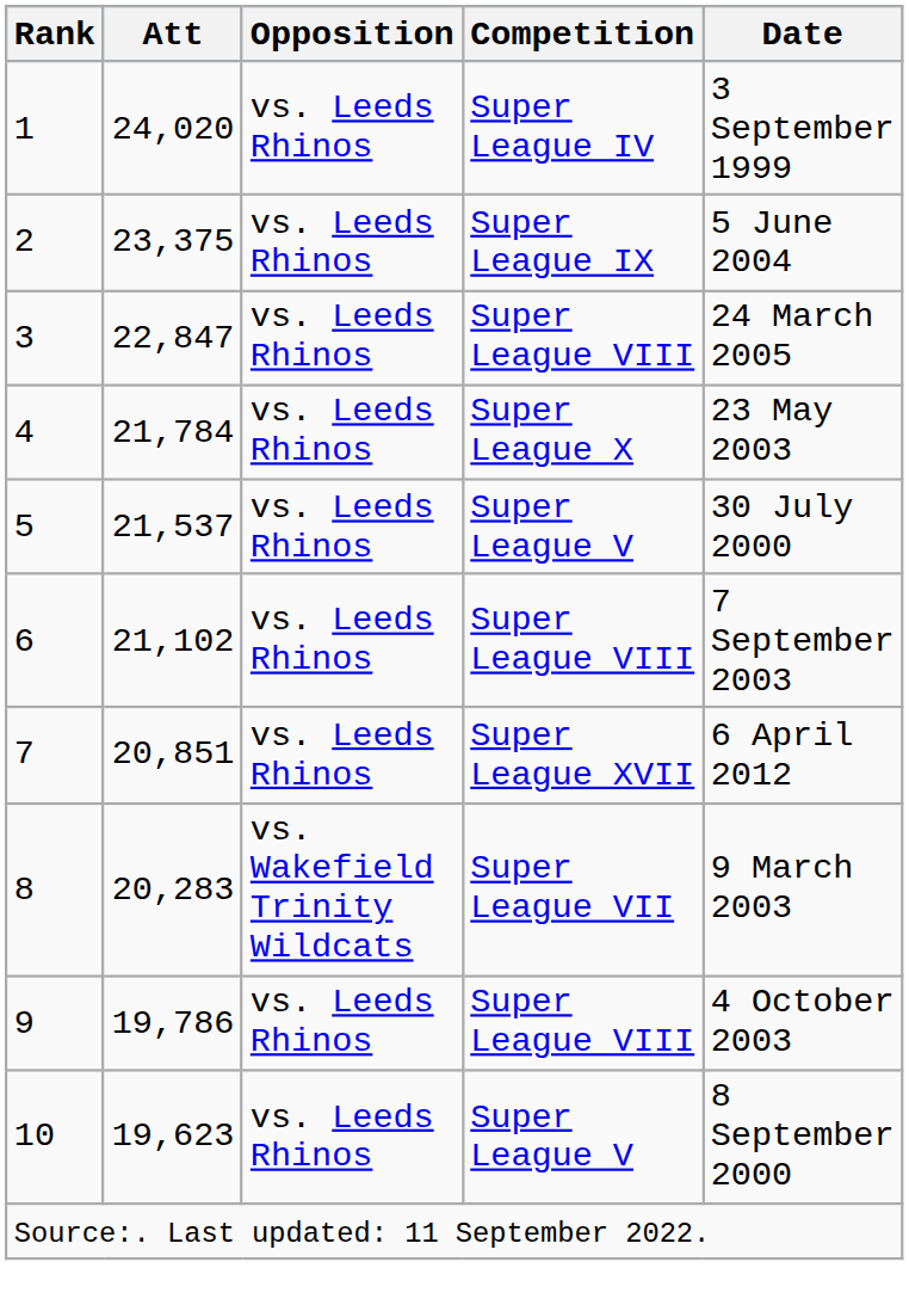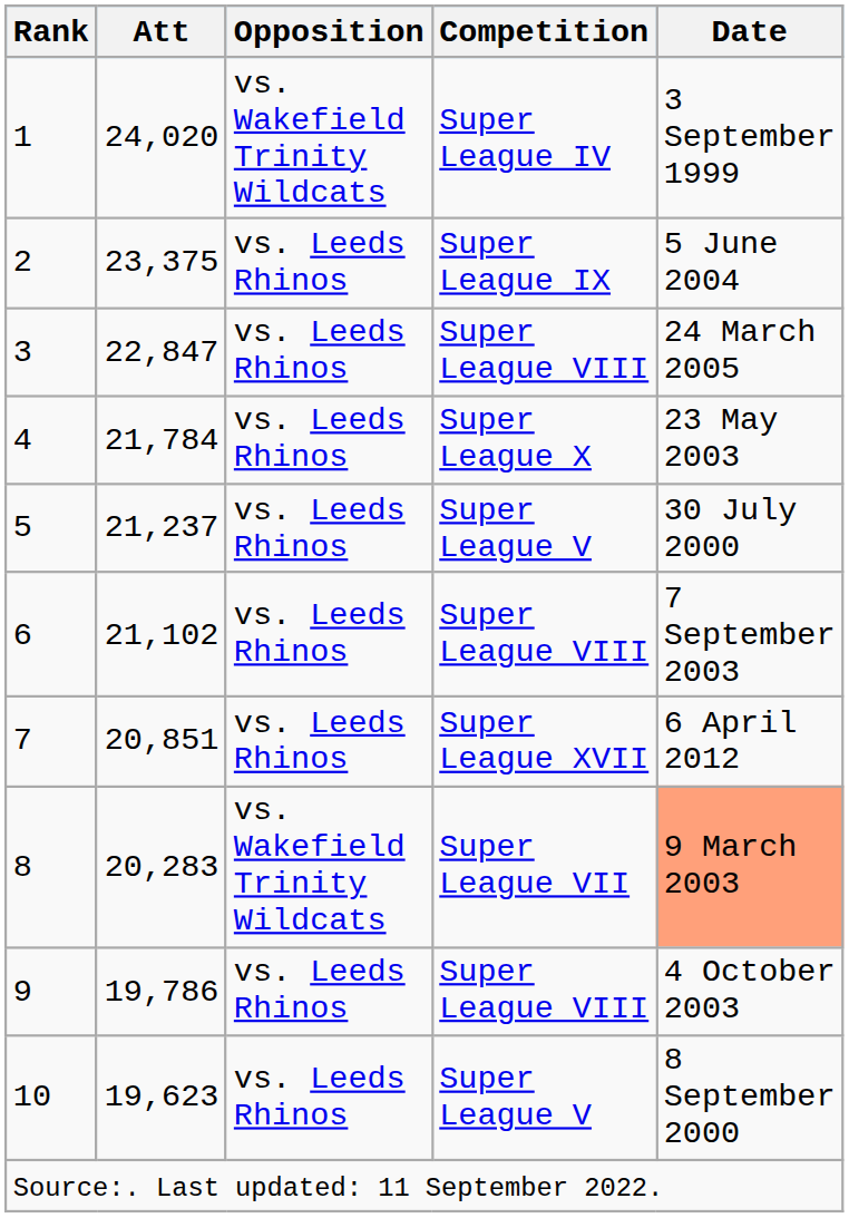1 | Opposition: vs. Leeds Rhinos -> vs. Wakefield Trinity Wildcats
5 | Att: 21,537 -> 21,237
8 | Date: no background -> lightsalmon background
